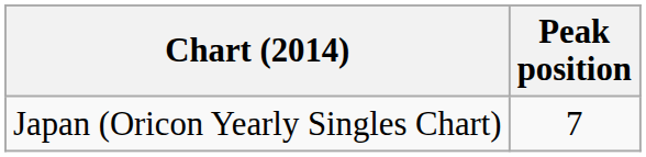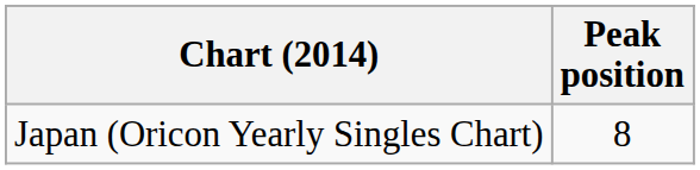Japan (Oricon Yearly Singles Chart) | Peak position: 7 -> 8
